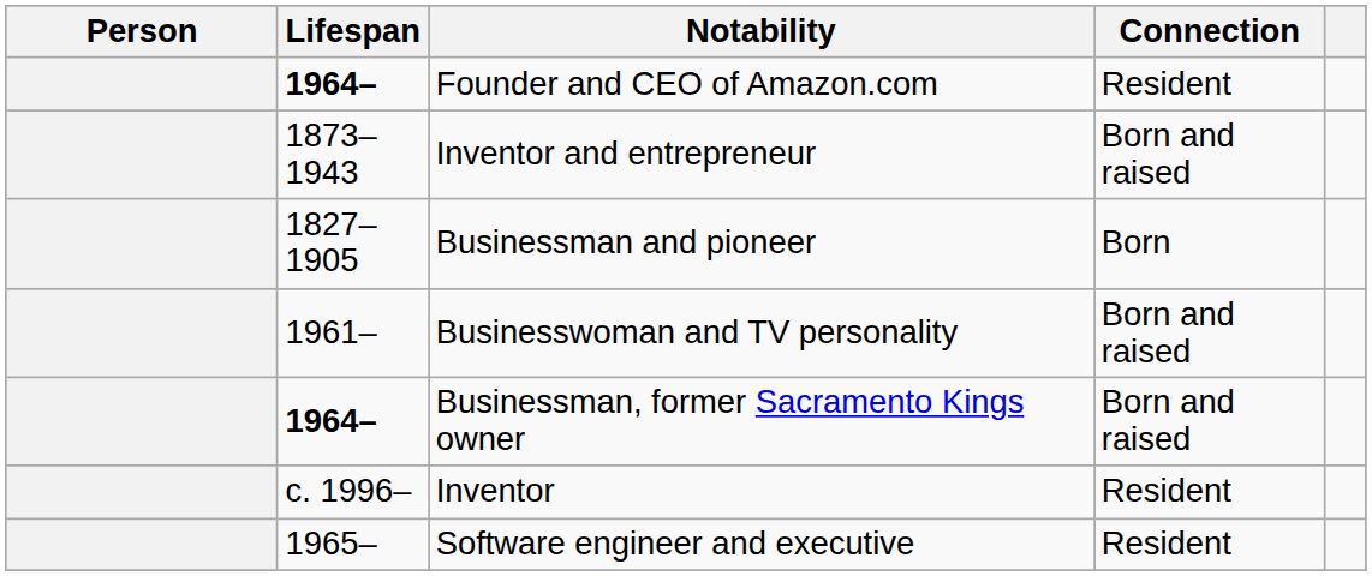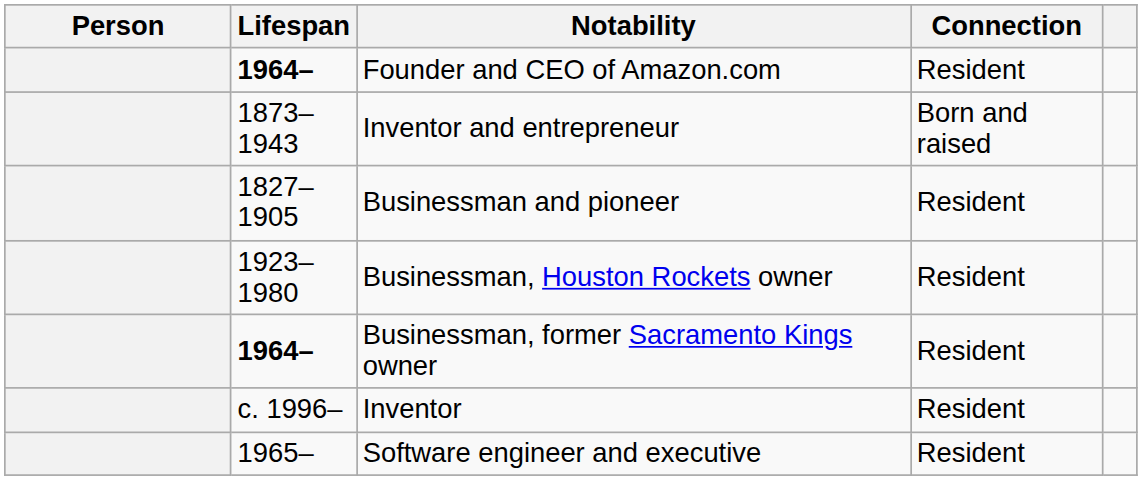Businessman and pioneer | Connection: Born -> Resident
- row: 1961– | Businesswoman and TV personality | Born and raised
+ row: 1923–1980 | Businessman, Houston Rockets owner | Resident
Businessman, former Sacramento Kings owner | Connection: Born and raised -> Resident
